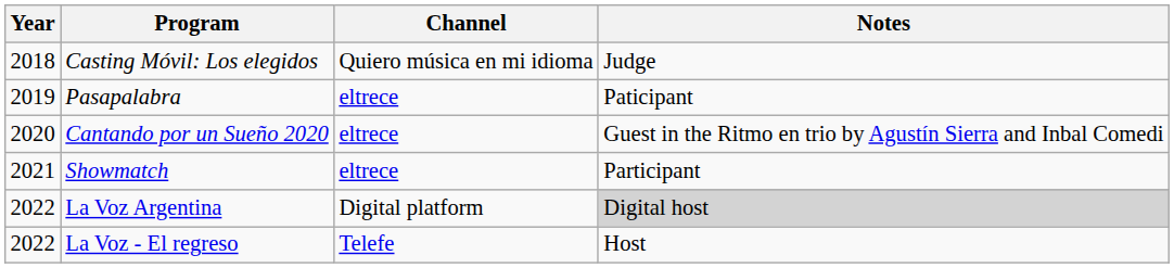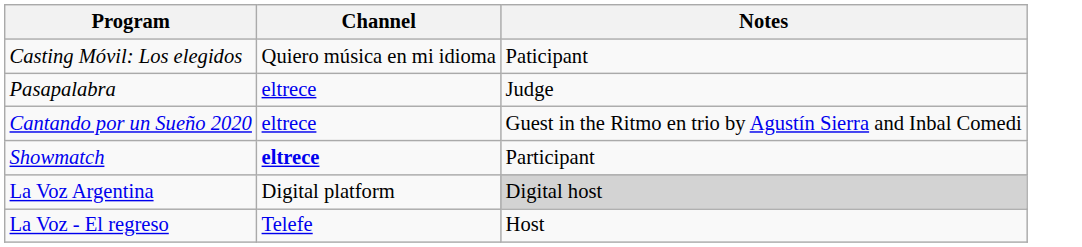- column: Year | 2018 | 2019 | 2020 | 2021 | 2022 | 2022
Casting Móvil: Los elegidos | Notes: Judge -> Paticipant
Pasapalabra | Notes: Paticipant -> Judge
Showmatch | Channel: normal -> bold
